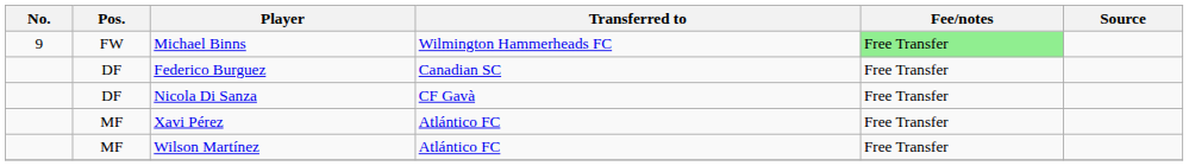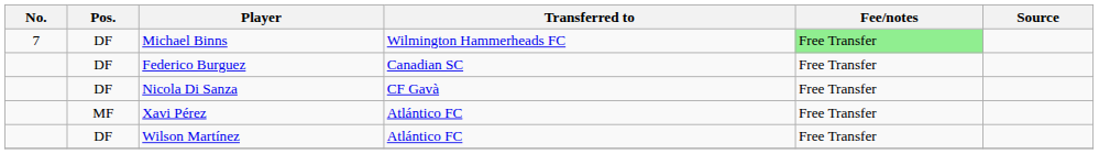Michael Binns | No.: 9 -> 7
Michael Binns | Pos.: FW -> DF
Wilson Martínez | Pos.: MF -> DF
